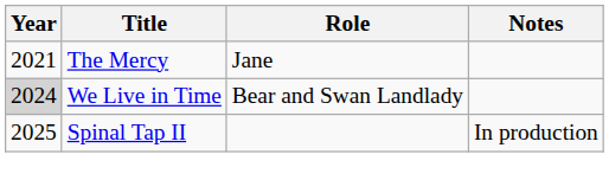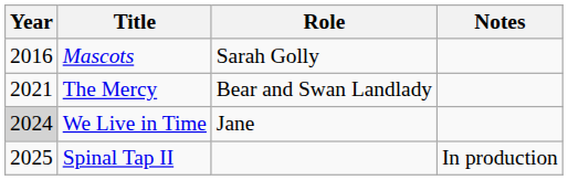+ row: 2016 | Mascots | Sarah Golly
The Mercy | Role: Jane -> Bear and Swan Landlady
We Live in Time | Role: Bear and Swan Landlady -> Jane
